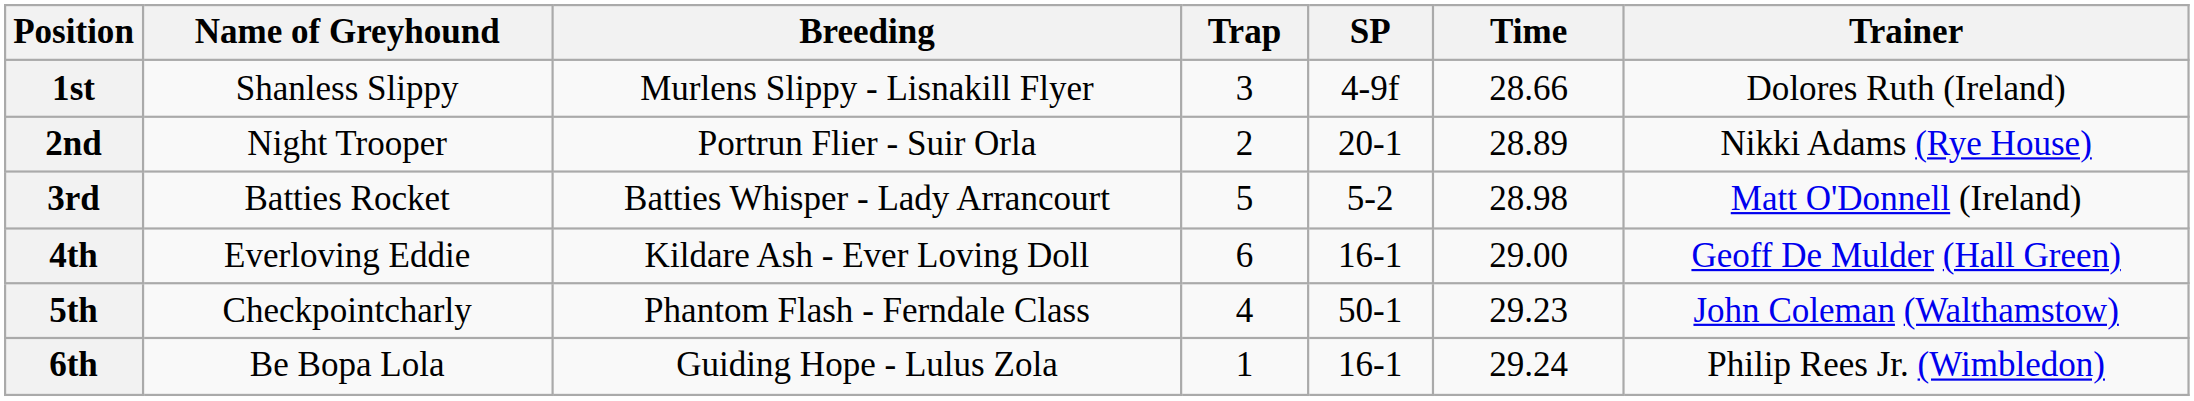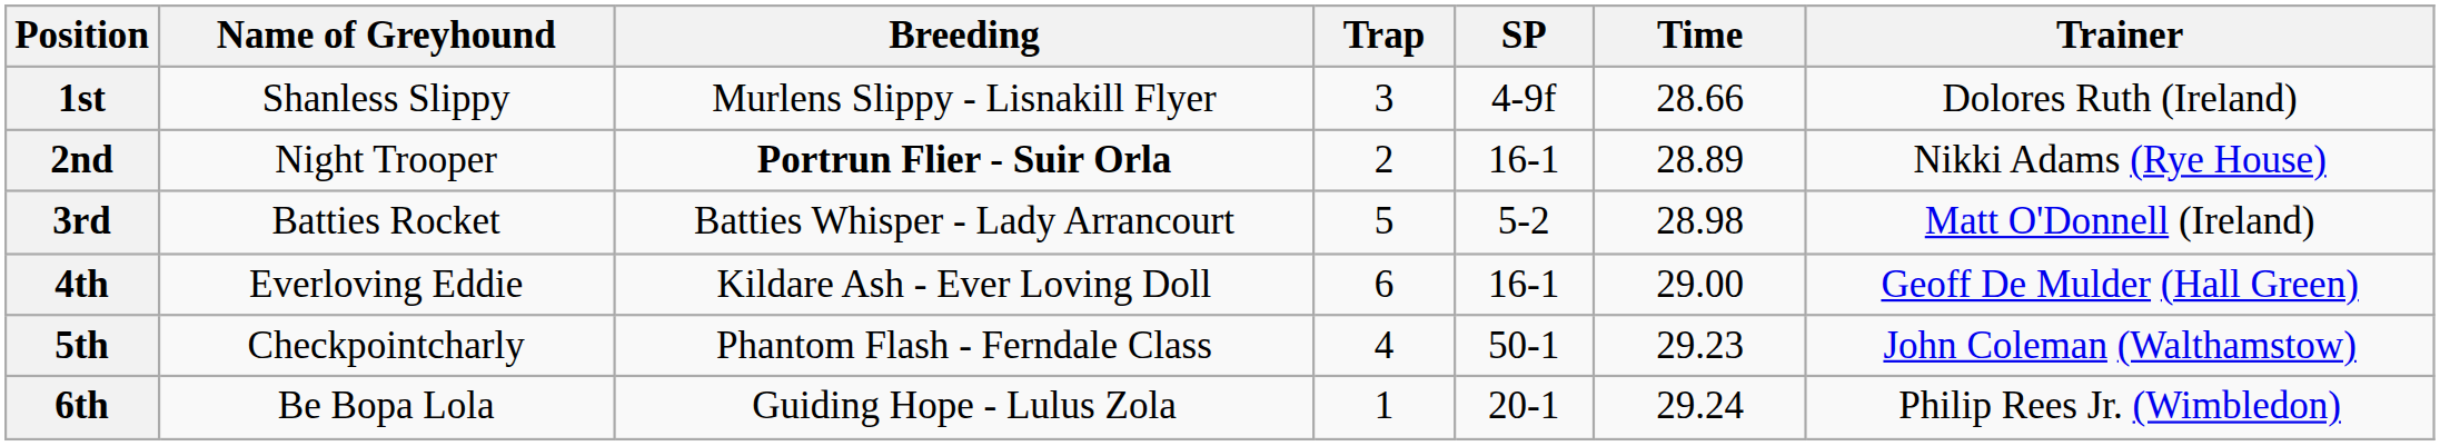2nd | Breeding: normal -> bold
2nd | SP: 20-1 -> 16-1
6th | SP: 16-1 -> 20-1
